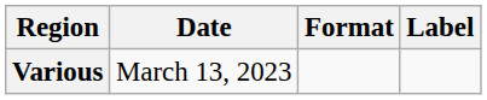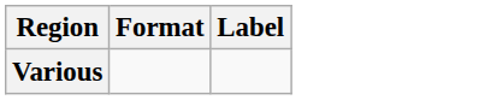- column: Date | March 13, 2023
